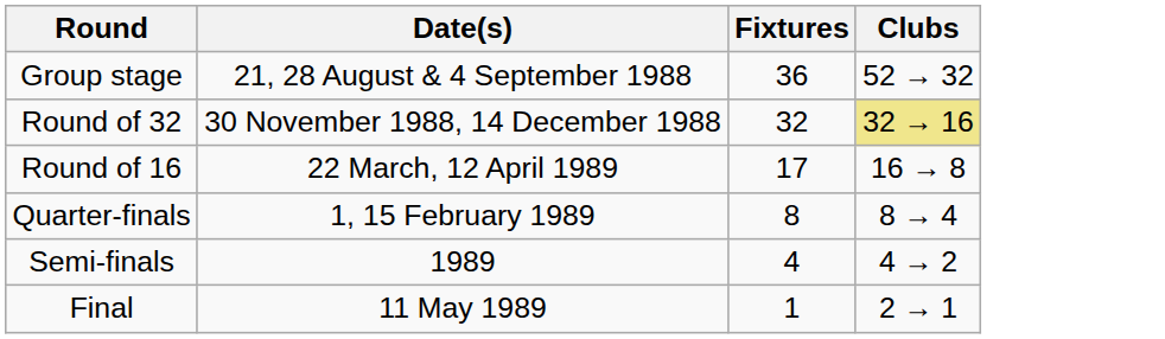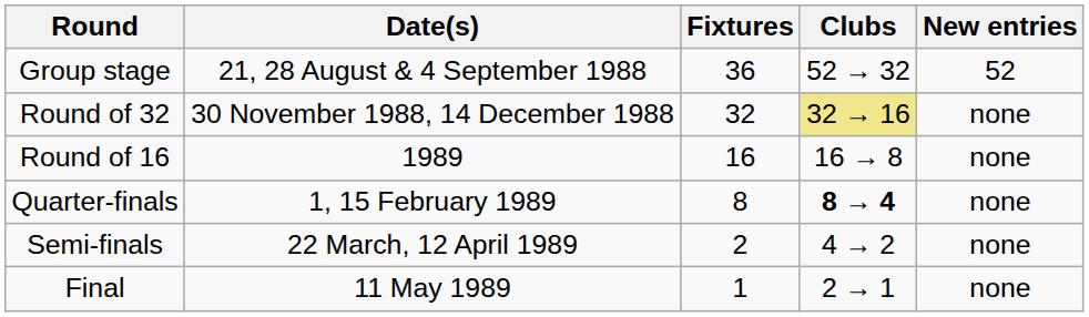+ column: New entries | 52 | none | none | none | none | none
Round of 16 | Date(s): 22 March, 12 April 1989 -> 1989
Round of 16 | Fixtures: 17 -> 16
Quarter-finals | Clubs: normal -> bold
Semi-finals | Date(s): 1989 -> 22 March, 12 April 1989
Semi-finals | Fixtures: 4 -> 2
